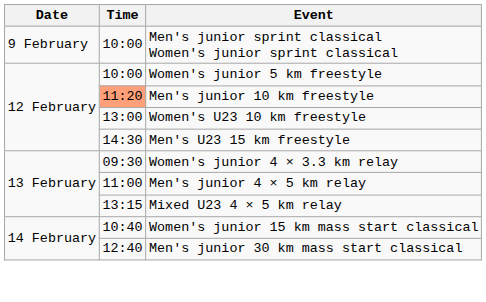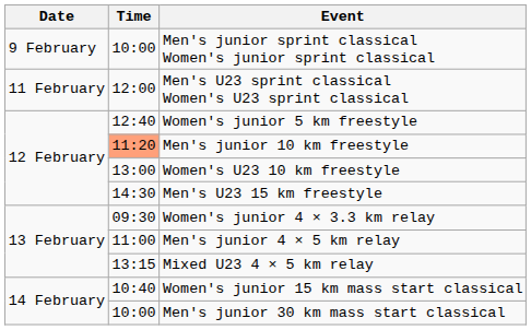+ row: 11 February | 12:00 | Men's U23 sprint classical Women's U23 sprint classical
Women's junior 5 km freestyle | Time: 10:00 -> 12:40
Men's junior 30 km mass start classical | Time: 12:40 -> 10:00
